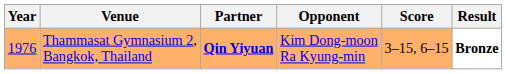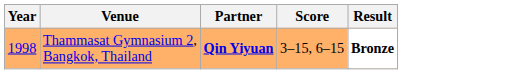- column: Opponent | Kim Dong-moon Ra Kyung-min
Thammasat Gymnasium 2, Bangkok, Thailand | Year: 1976 -> 1998
